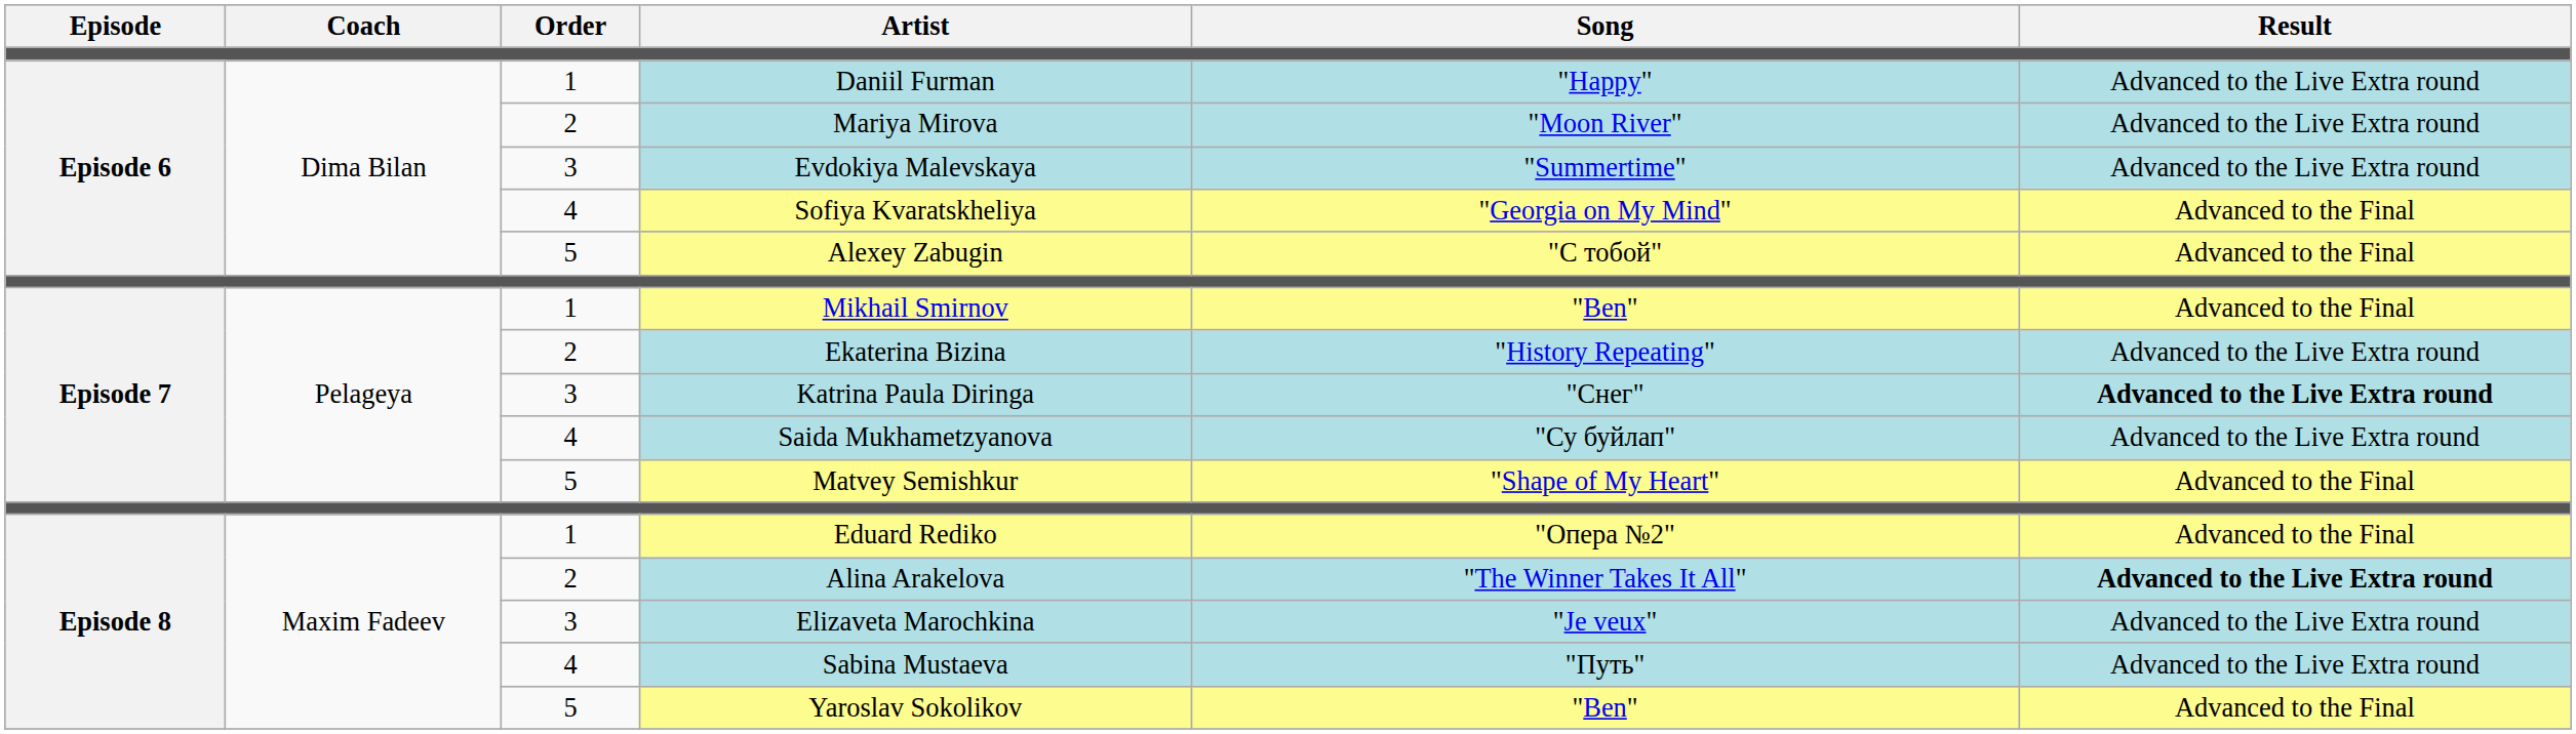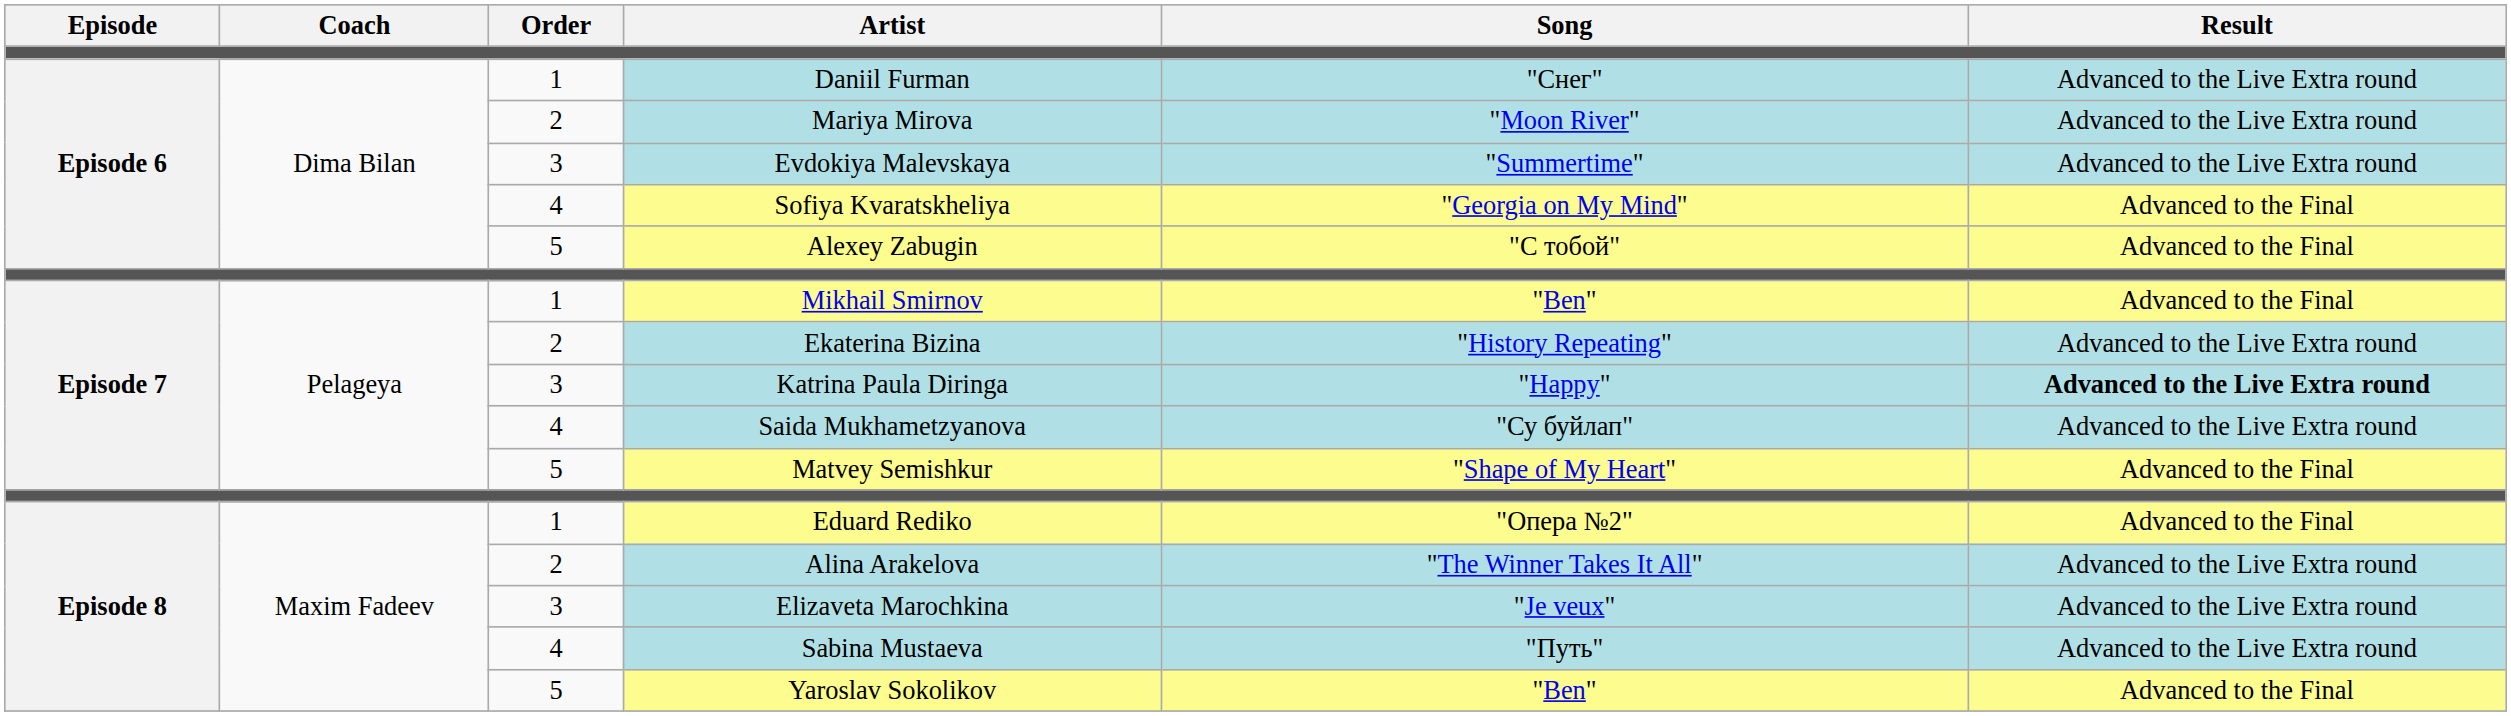Daniil Furman | Song: "Happy" -> "Снег"
Katrina Paula Diringa | Song: "Снег" -> "Happy"
Alina Arakelova | Result: bold -> normal
